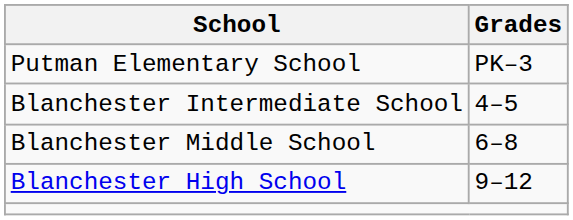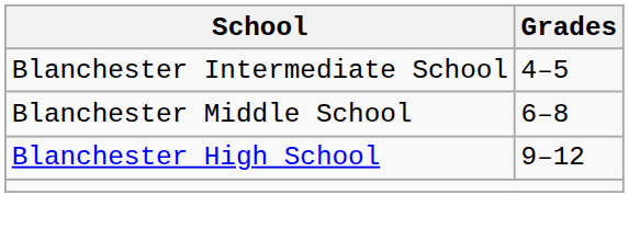- row: Putman Elementary School | PK–3
